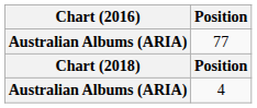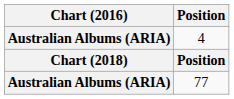rows swapped: 4 <-> 77
